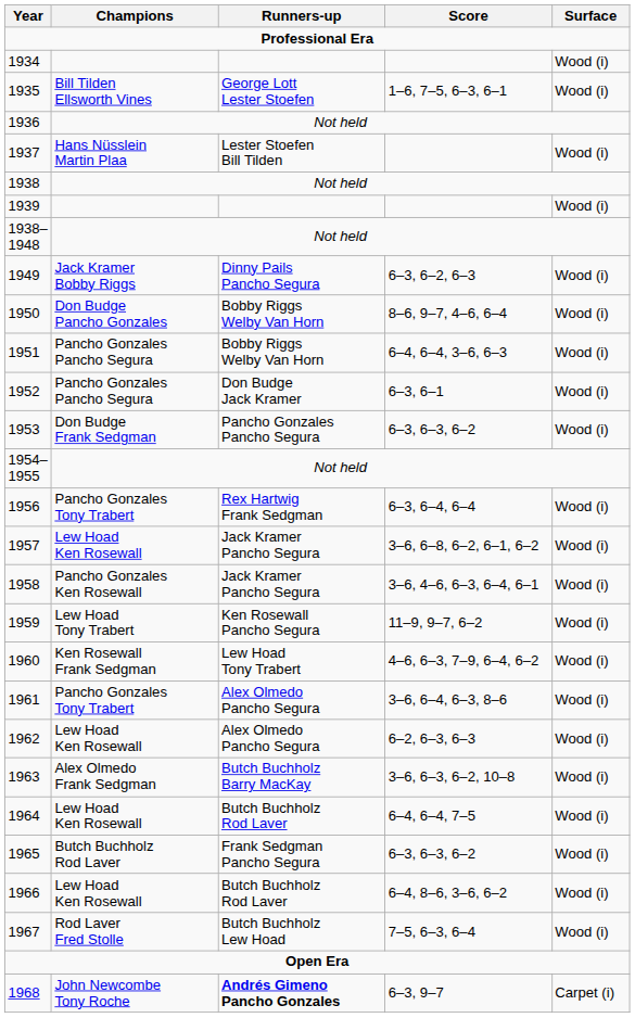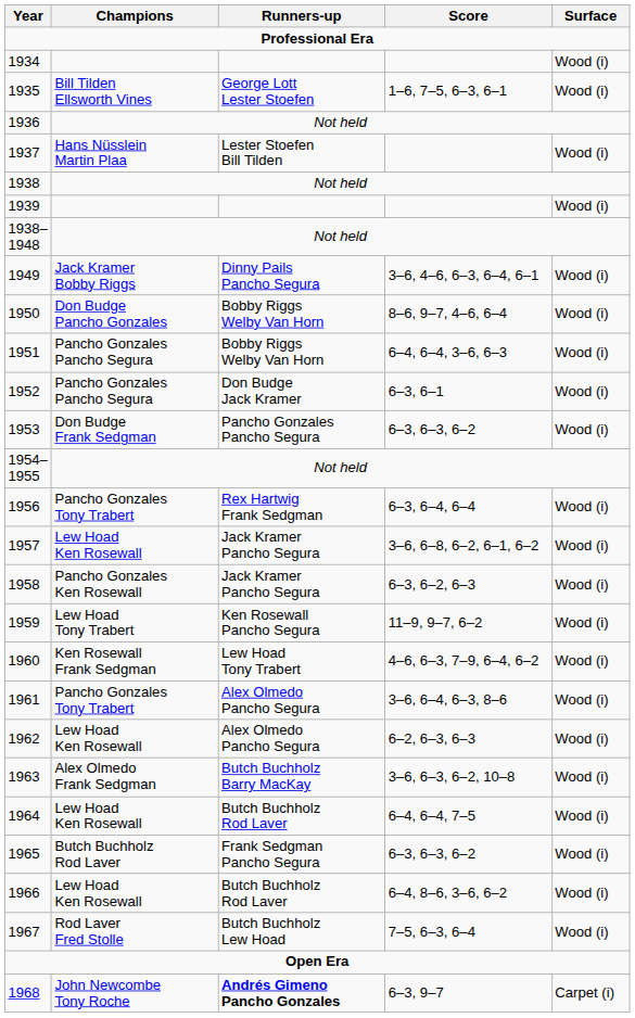1949 | Score: 6–3, 6–2, 6–3 -> 3–6, 4–6, 6–3, 6–4, 6–1
1958 | Score: 3–6, 4–6, 6–3, 6–4, 6–1 -> 6–3, 6–2, 6–3
